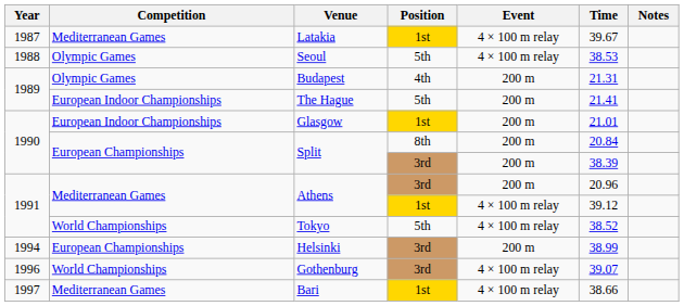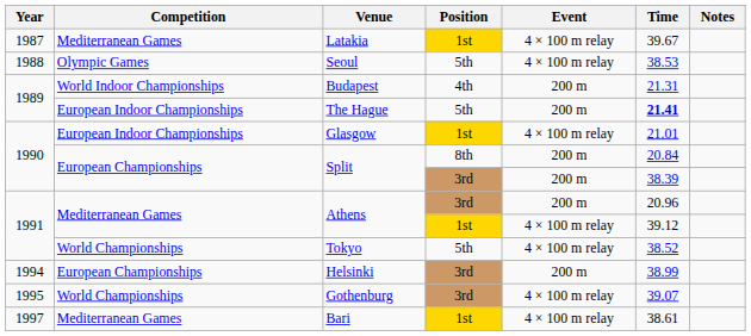Budapest | Competition: Olympic Games -> World Indoor Championships
The Hague | Time: normal -> bold
Glasgow | Event: 200 m -> 4 × 100 m relay
Gothenburg | Year: 1996 -> 1995
Bari | Time: 38.66 -> 38.61
